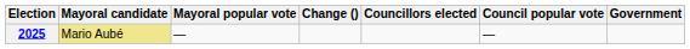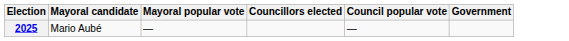- column: Change ()
2025 | Mayoral candidate: khaki background -> no background
